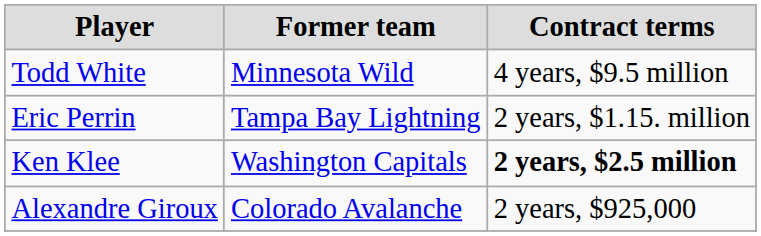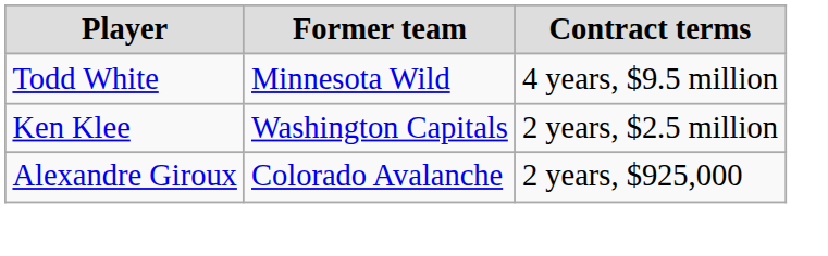- row: Eric Perrin | Tampa Bay Lightning | 2 years, $1.15. million
Ken Klee | Contract terms: bold -> normal
